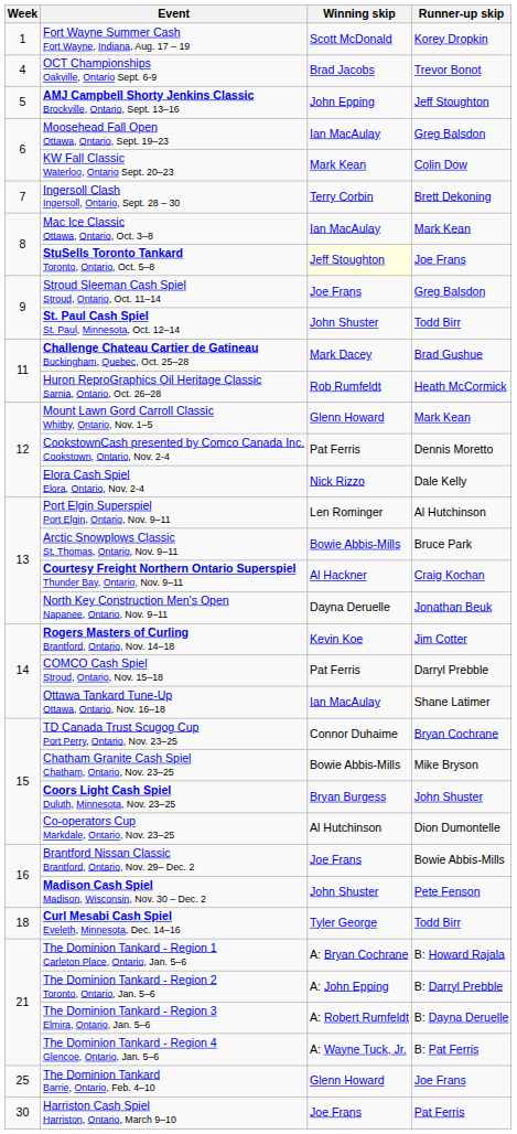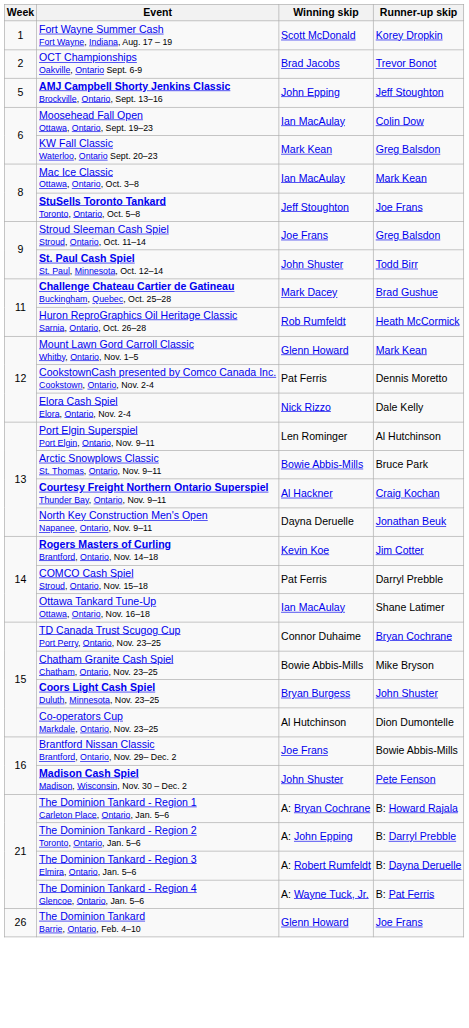OCT Championships Oakville, Ontario Sept. 6-9 | Week: 4 -> 2
Moosehead Fall Open Ottawa, Ontario, Sept. 19–23 | Runner-up skip: Greg Balsdon -> Colin Dow
KW Fall Classic Waterloo, Ontario Sept. 20–23 | Runner-up skip: Colin Dow -> Greg Balsdon
- row: 7 | Ingersoll Clash Ingersoll, Ontario, Sept. 28 – 30 | Terry Corbin | Brett Dekoning
StuSells Toronto Tankard Toronto, Ontario, Oct. 5–8 | Winning skip: lightyellow background -> no background
- row: 18 | Curl Mesabi Cash Spiel Eveleth, Minnesota, Dec. 14–16 | Tyler George | Todd Birr
The Dominion Tankard Barrie, Ontario, Feb. 4–10 | Week: 25 -> 26
- row: 30 | Harriston Cash Spiel Harriston, Ontario, March 9–10 | Joe Frans | Pat Ferris
